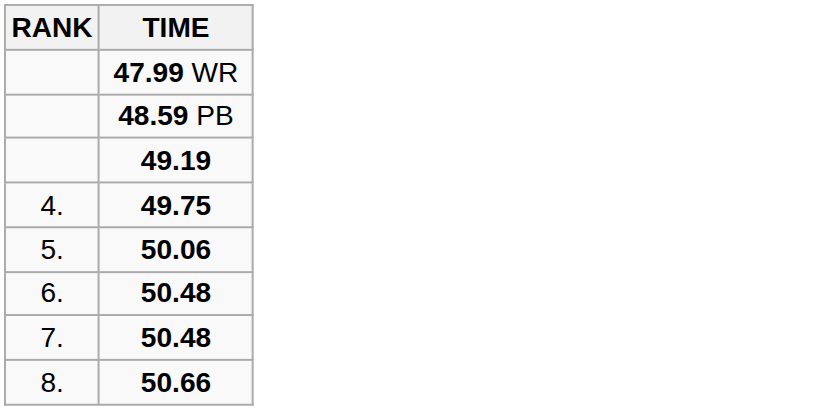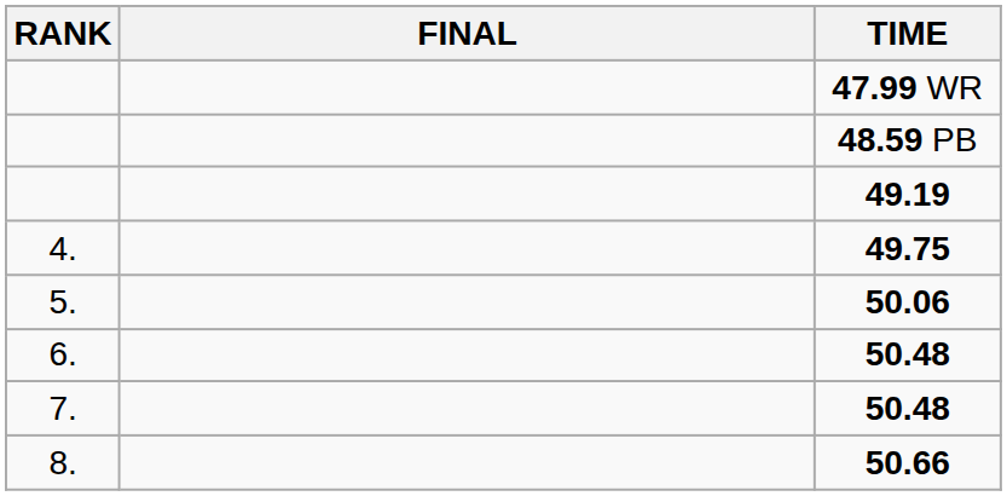+ column: FINAL
